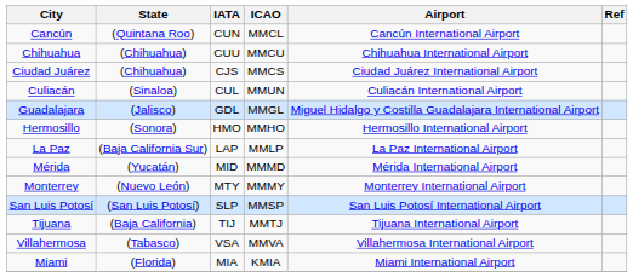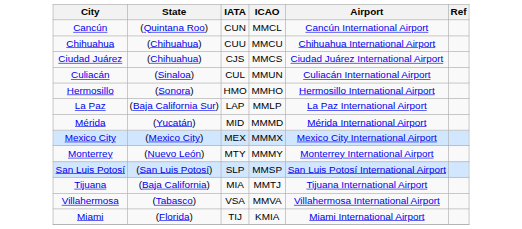- row: Guadalajara | (Jalisco) | GDL | MMGL | Miguel Hidalgo y Costilla Guadalajara International Airport
+ row: Mexico City | (Mexico City) | MEX | MMMX | Mexico City International Airport
Tijuana | IATA: TIJ -> MIA
Miami | IATA: MIA -> TIJ
